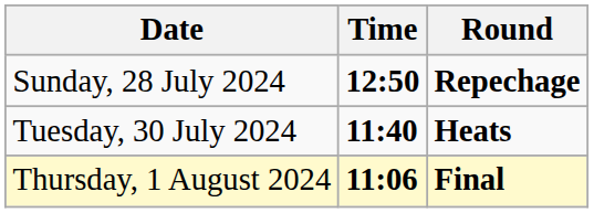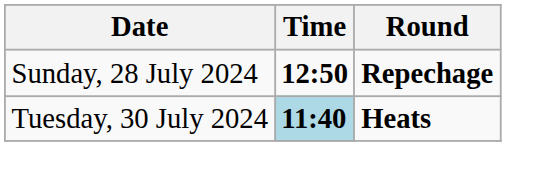Tuesday, 30 July 2024 | Time: no background -> lightblue background
- row: Thursday, 1 August 2024 | 11:06 | Final
